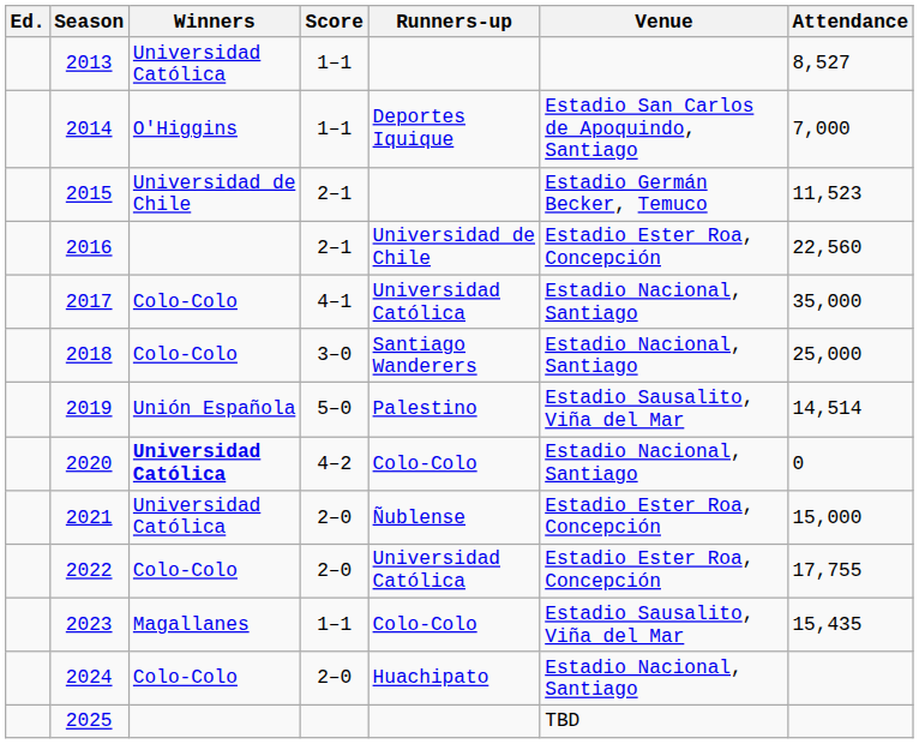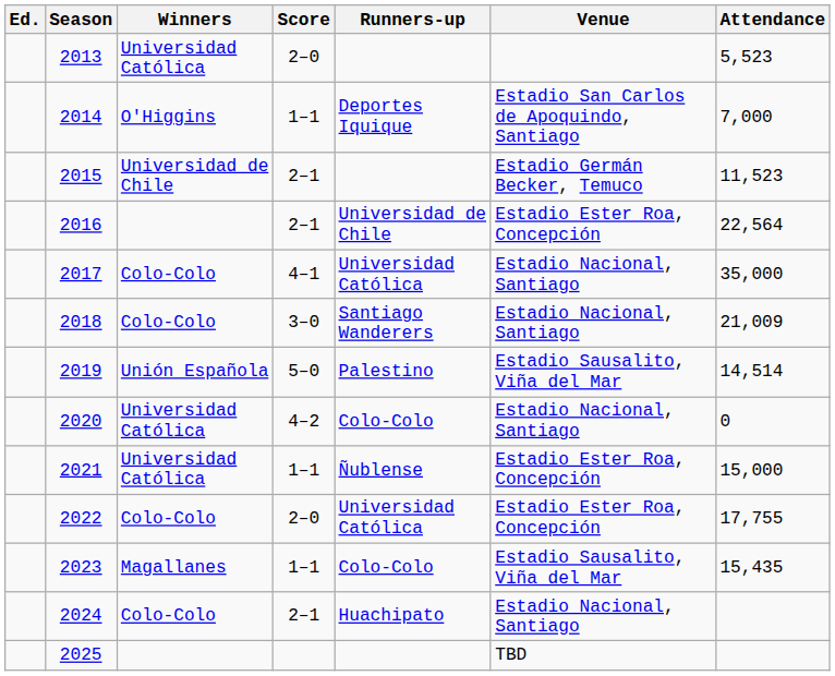2013 | Score: 1–1 -> 2–0
2013 | Attendance: 8,527 -> 5,523
2016 | Attendance: 22,560 -> 22,564
2018 | Attendance: 25,000 -> 21,009
2020 | Winners: bold -> normal
2021 | Score: 2–0 -> 1–1
2024 | Score: 2–0 -> 2–1
